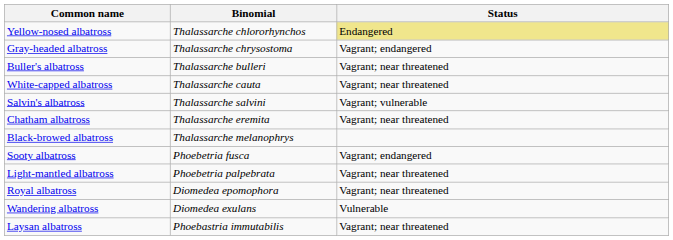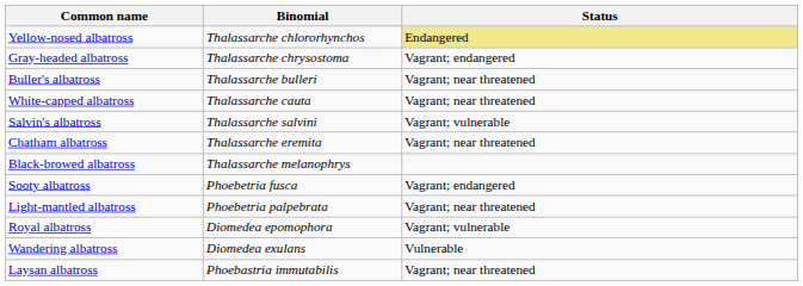Royal albatross | Status: Vagrant; near threatened -> Vagrant; vulnerable
